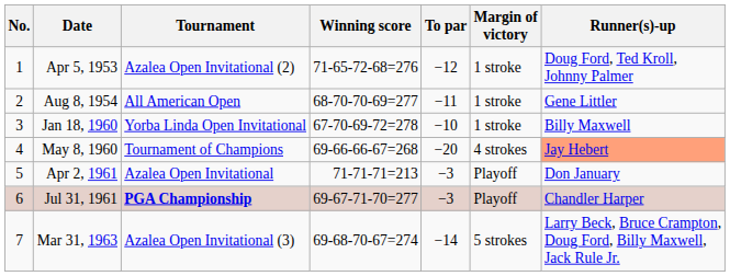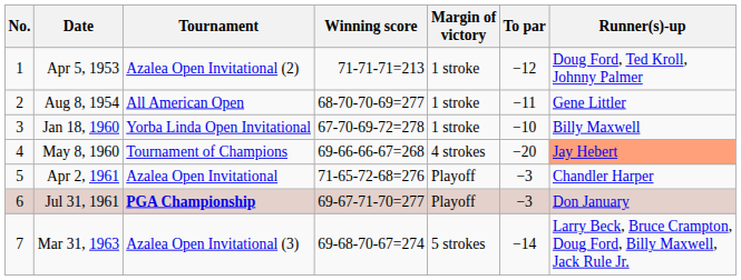columns swapped: To par <-> Margin of victory
Apr 5, 1953 | Winning score: 71-65-72-68=276 -> 71-71-71=213
Apr 2, 1961 | Winning score: 71-71-71=213 -> 71-65-72-68=276
Apr 2, 1961 | Runner(s)-up: Don January -> Chandler Harper
Jul 31, 1961 | Runner(s)-up: Chandler Harper -> Don January
